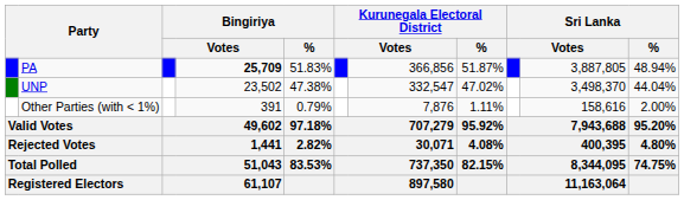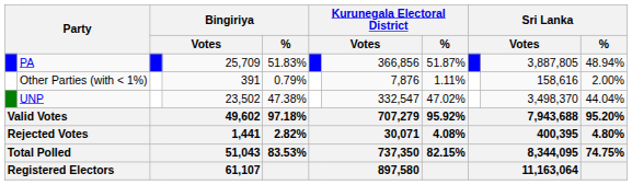PA | column 4: bold -> normal
rows swapped: UNP <-> Other Parties (with < 1%)
